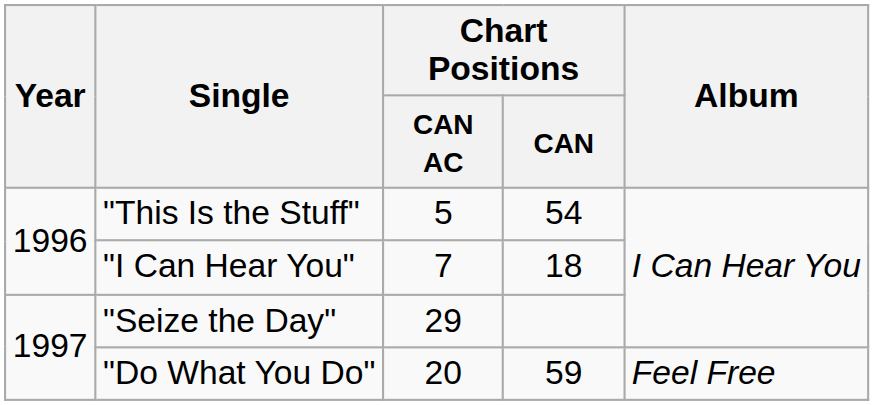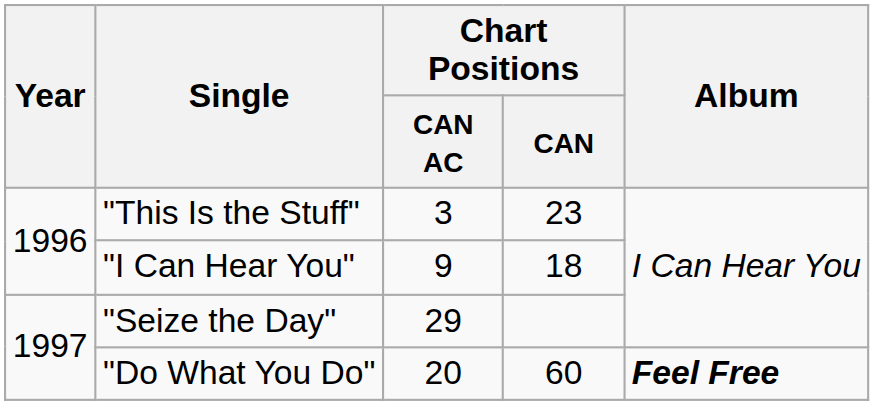"This Is the Stuff" | Chart Positions / CAN AC: 5 -> 3
"This Is the Stuff" | Chart Positions / CAN: 54 -> 23
"I Can Hear You" | Chart Positions / CAN AC: 7 -> 9
"Do What You Do" | Chart Positions / CAN: 59 -> 60
"Do What You Do" | Album: normal -> bold
